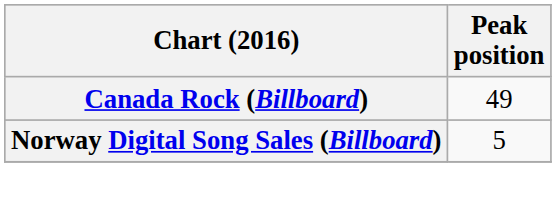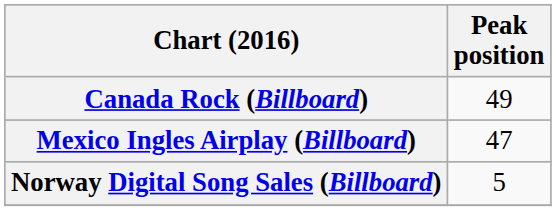+ row: Mexico Ingles Airplay (Billboard) | 47
